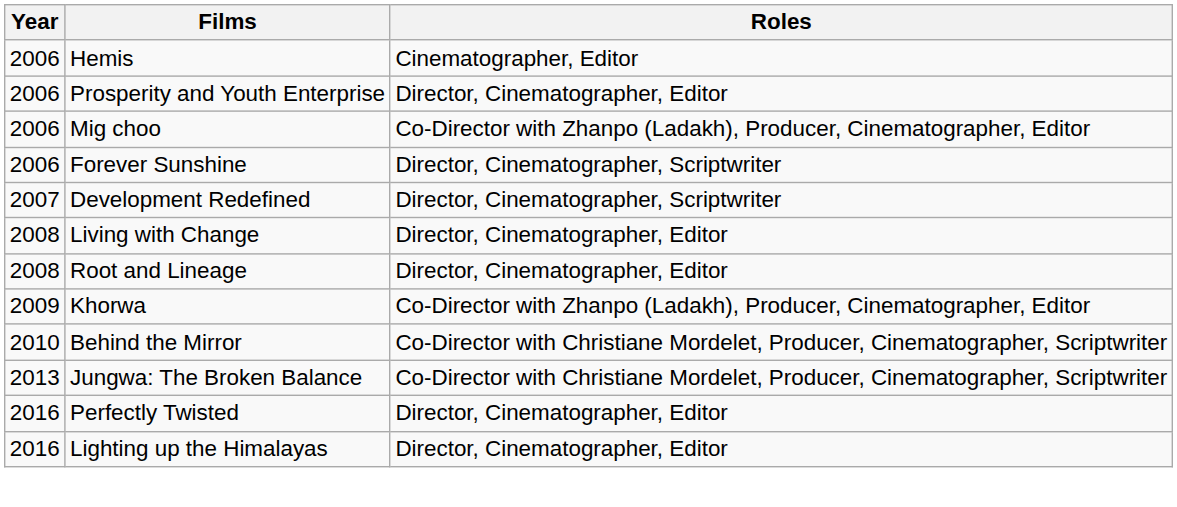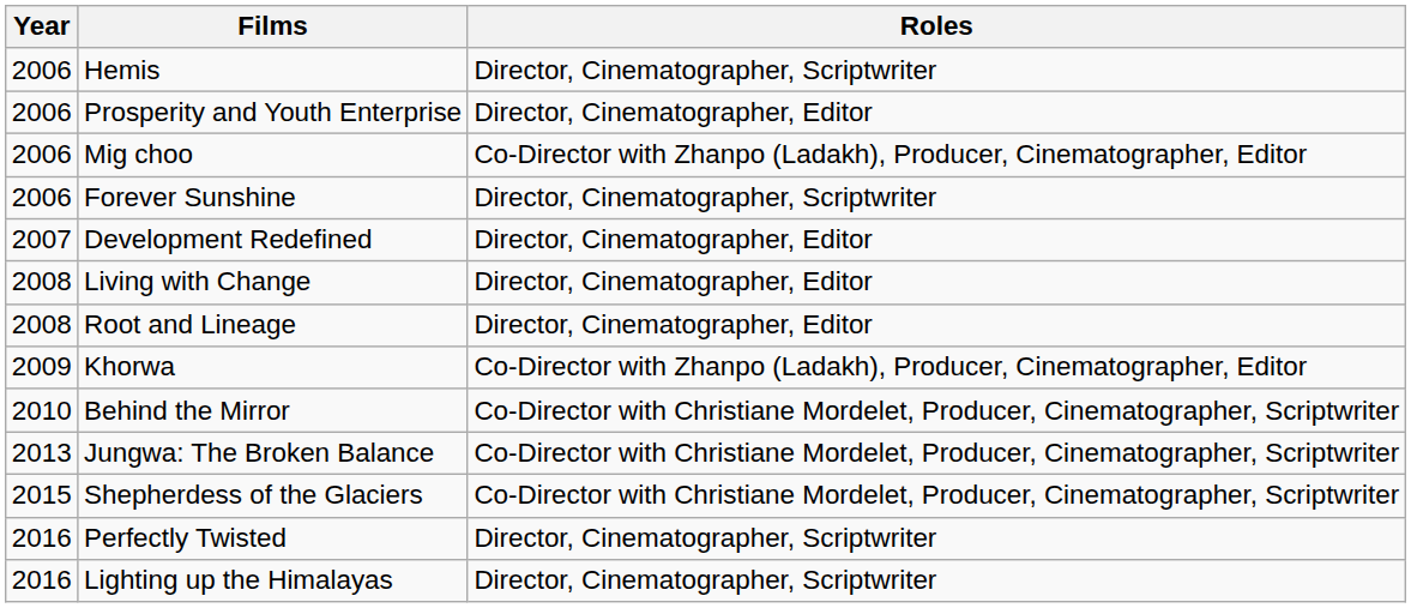Hemis | Roles: Cinematographer, Editor -> Director, Cinematographer, Scriptwriter
Development Redefined | Roles: Director, Cinematographer, Scriptwriter -> Director, Cinematographer, Editor
+ row: 2015 | Shepherdess of the Glaciers | Co-Director with Christiane Mordelet, Producer, Cinematographer, Scriptwriter
Perfectly Twisted | Roles: Director, Cinematographer, Editor -> Director, Cinematographer, Scriptwriter
Lighting up the Himalayas | Roles: Director, Cinematographer, Editor -> Director, Cinematographer, Scriptwriter
